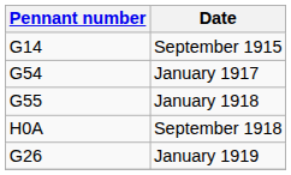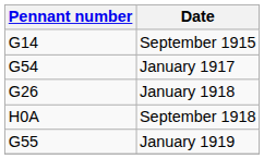January 1918 | Pennant number: G55 -> G26
January 1919 | Pennant number: G26 -> G55
